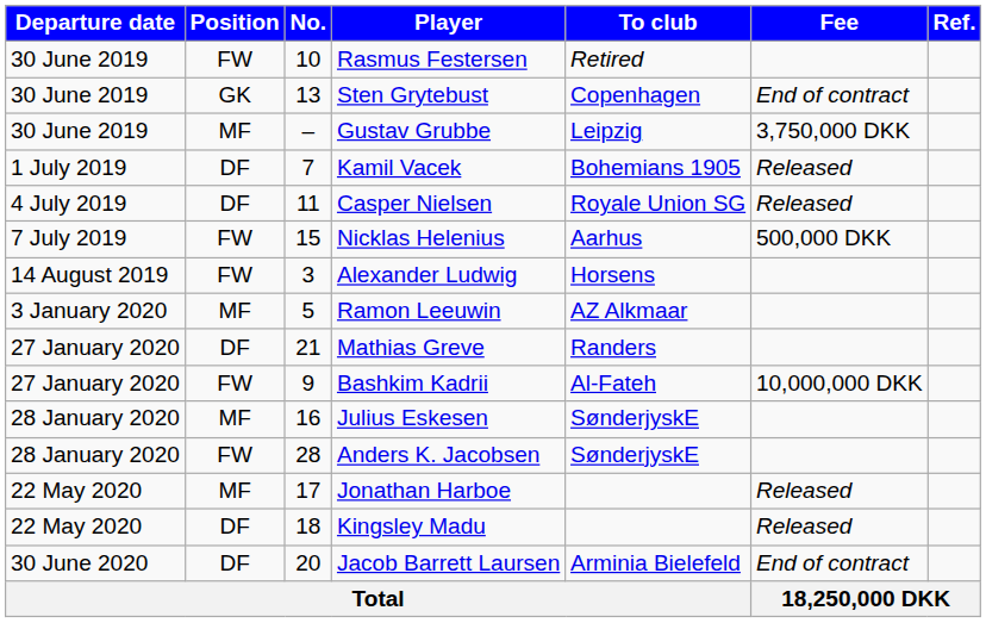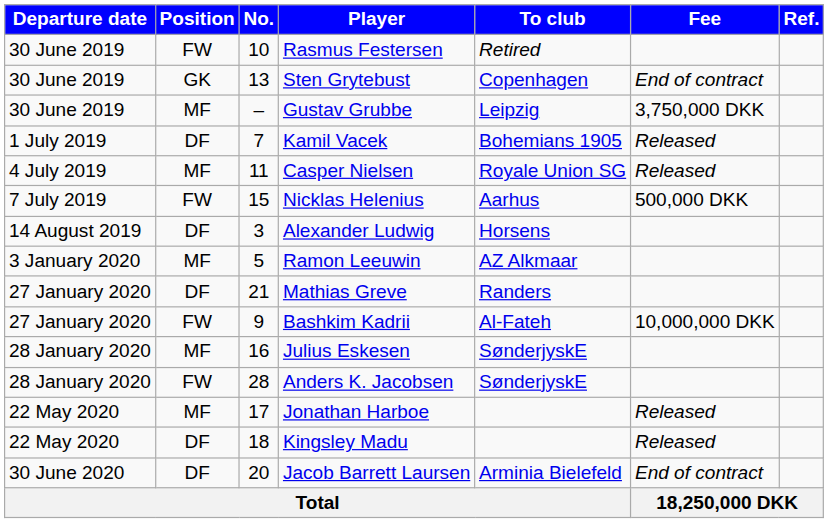Casper Nielsen | Position: DF -> MF
Alexander Ludwig | Position: FW -> DF
